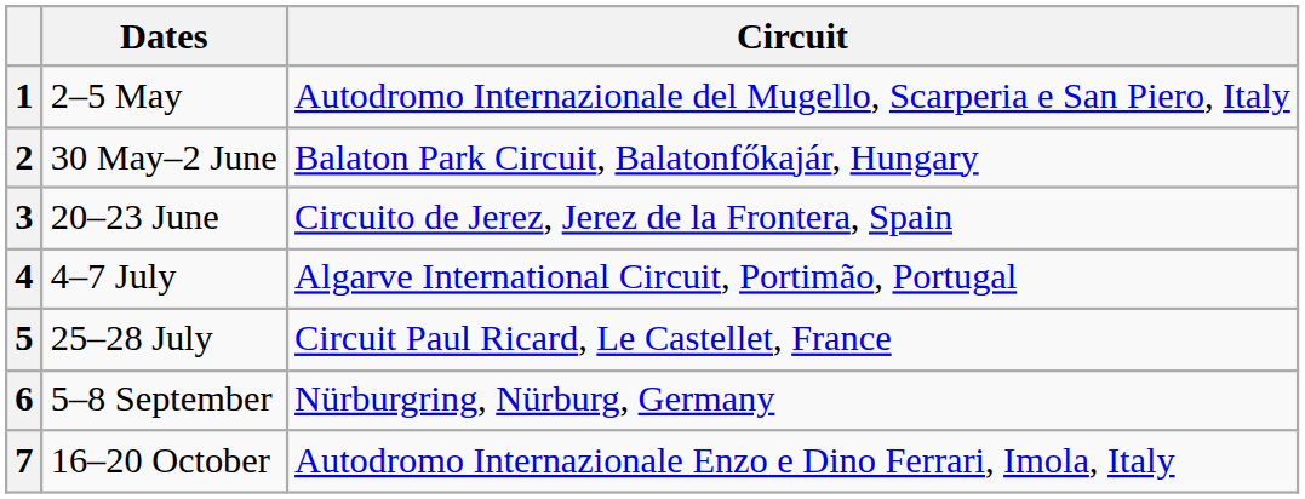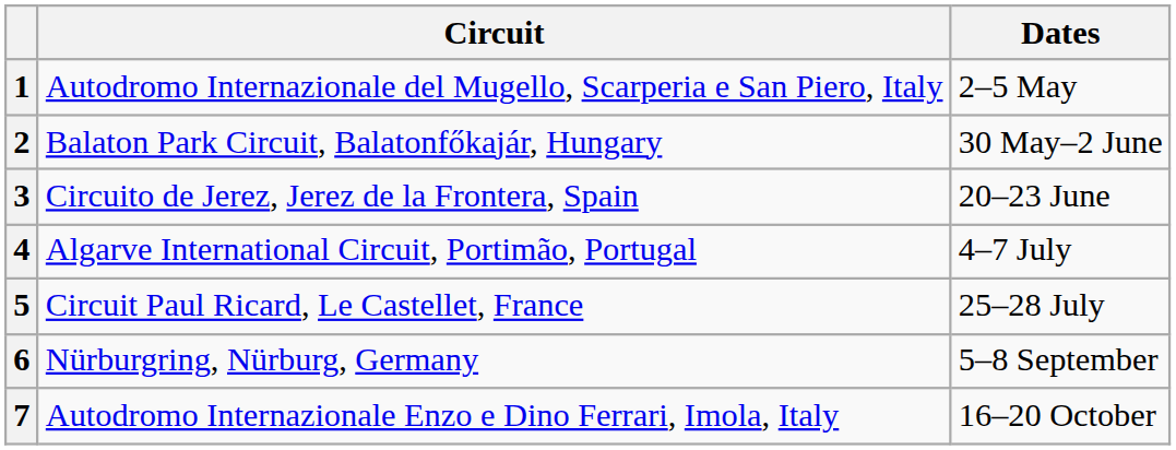columns swapped: Circuit <-> Dates
